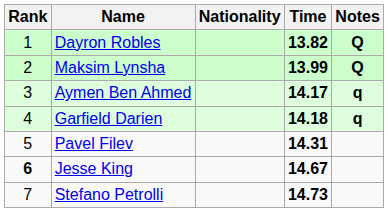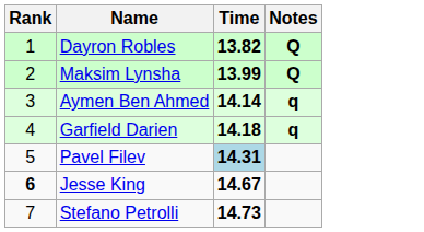- column: Nationality
Aymen Ben Ahmed | Time: 14.17 -> 14.14
Pavel Filev | Time: no background -> lightblue background
